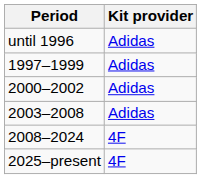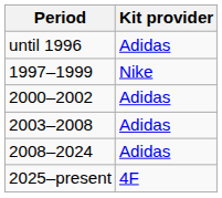1997–1999 | Kit provider: Adidas -> Nike
2008–2024 | Kit provider: 4F -> Adidas
